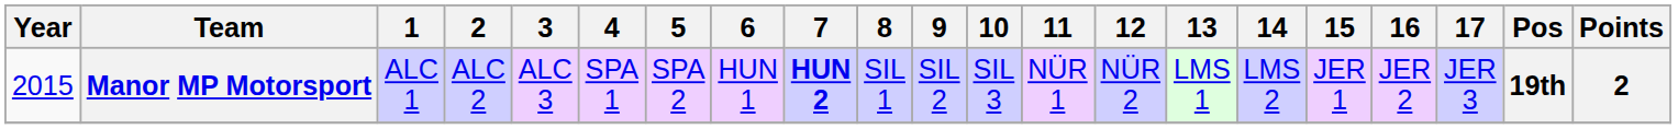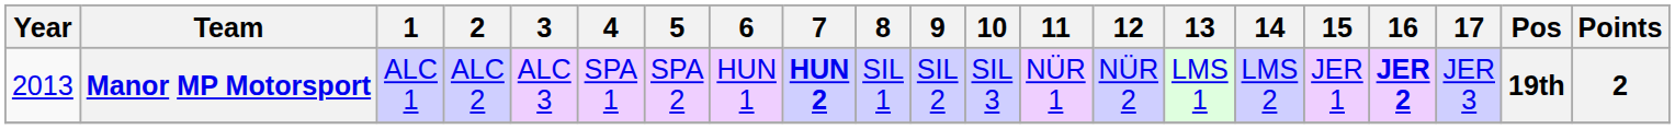Manor MP Motorsport | Year: 2015 -> 2013
Manor MP Motorsport | 16: normal -> bold
